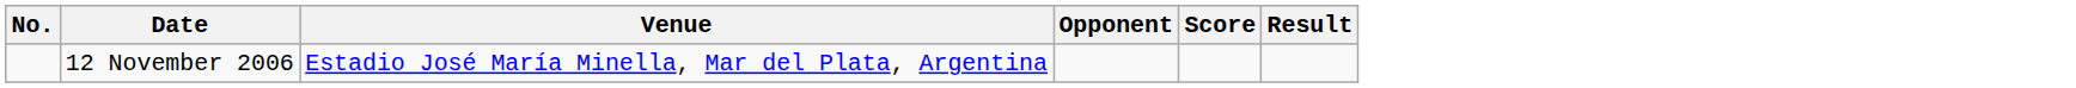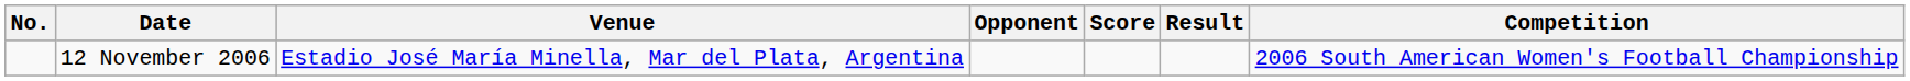+ column: Competition | 2006 South American Women's Football Championship
